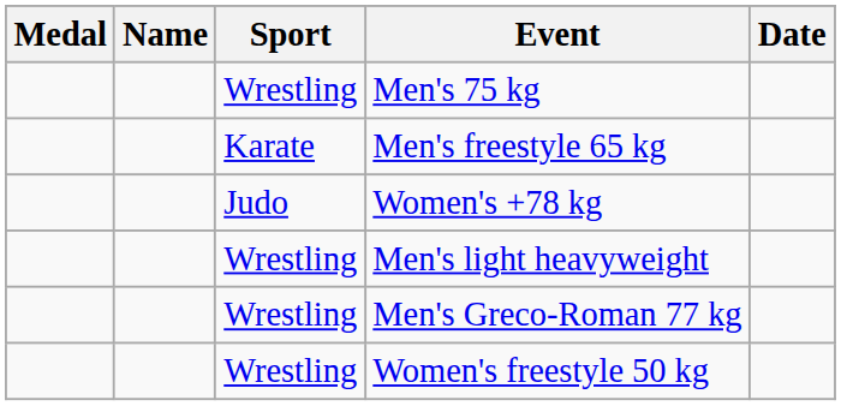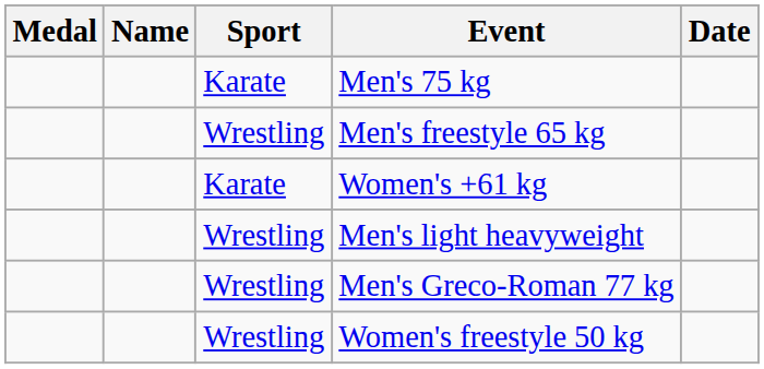Men's 75 kg | Sport: Wrestling -> Karate
Men's freestyle 65 kg | Sport: Karate -> Wrestling
+ row: Karate | Women's +61 kg
- row: Judo | Women's +78 kg
